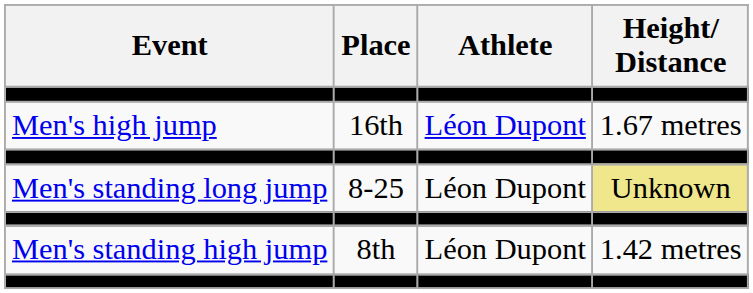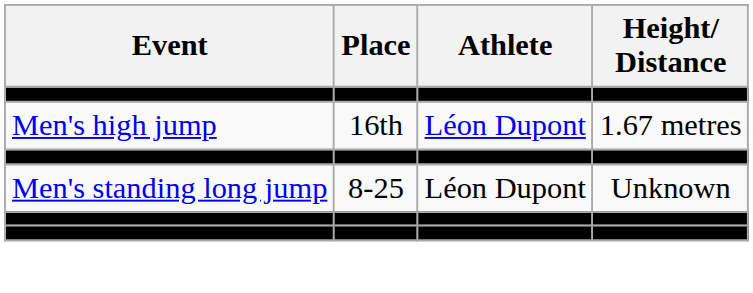Men's standing long jump | Height/ Distance: khaki background -> no background
- row: Men's standing high jump | 8th | Léon Dupont | 1.42 metres
